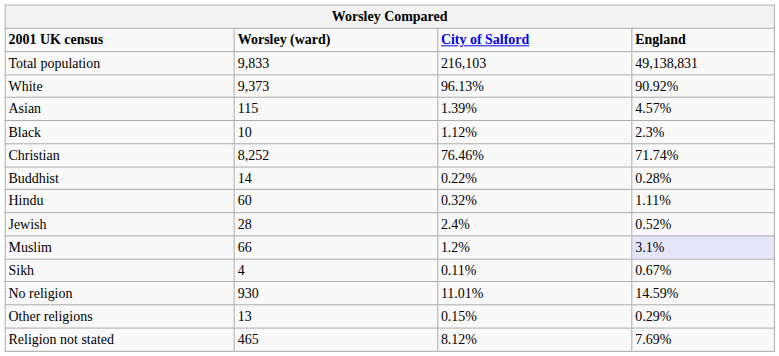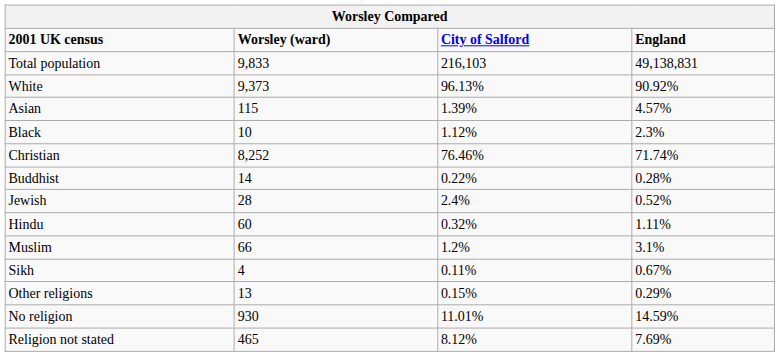rows swapped: Hindu <-> Jewish
Muslim | England: lavender background -> no background
rows swapped: Other religions <-> No religion
